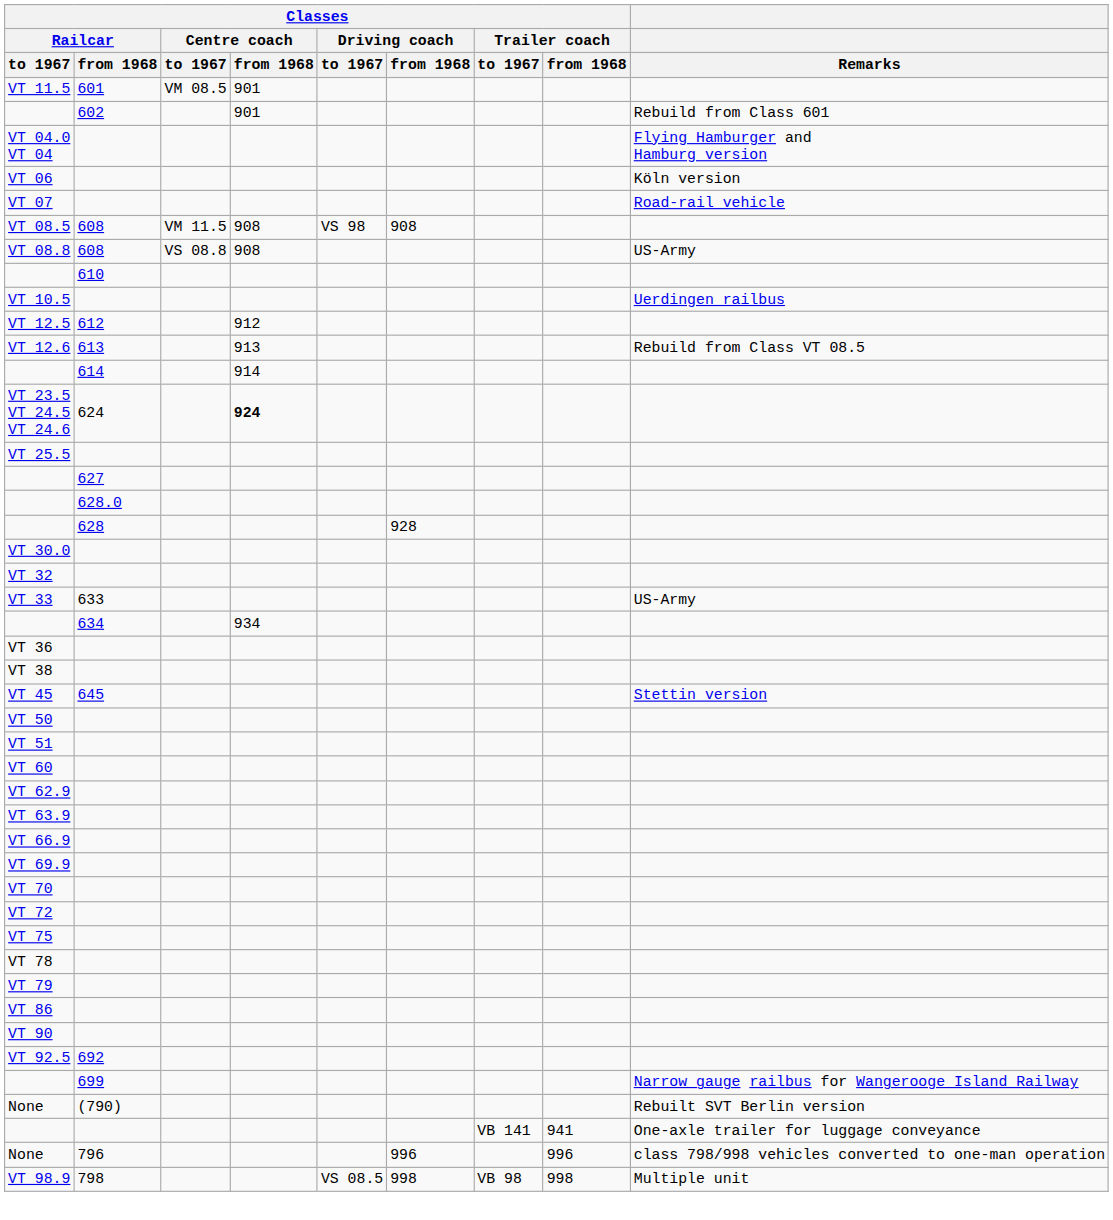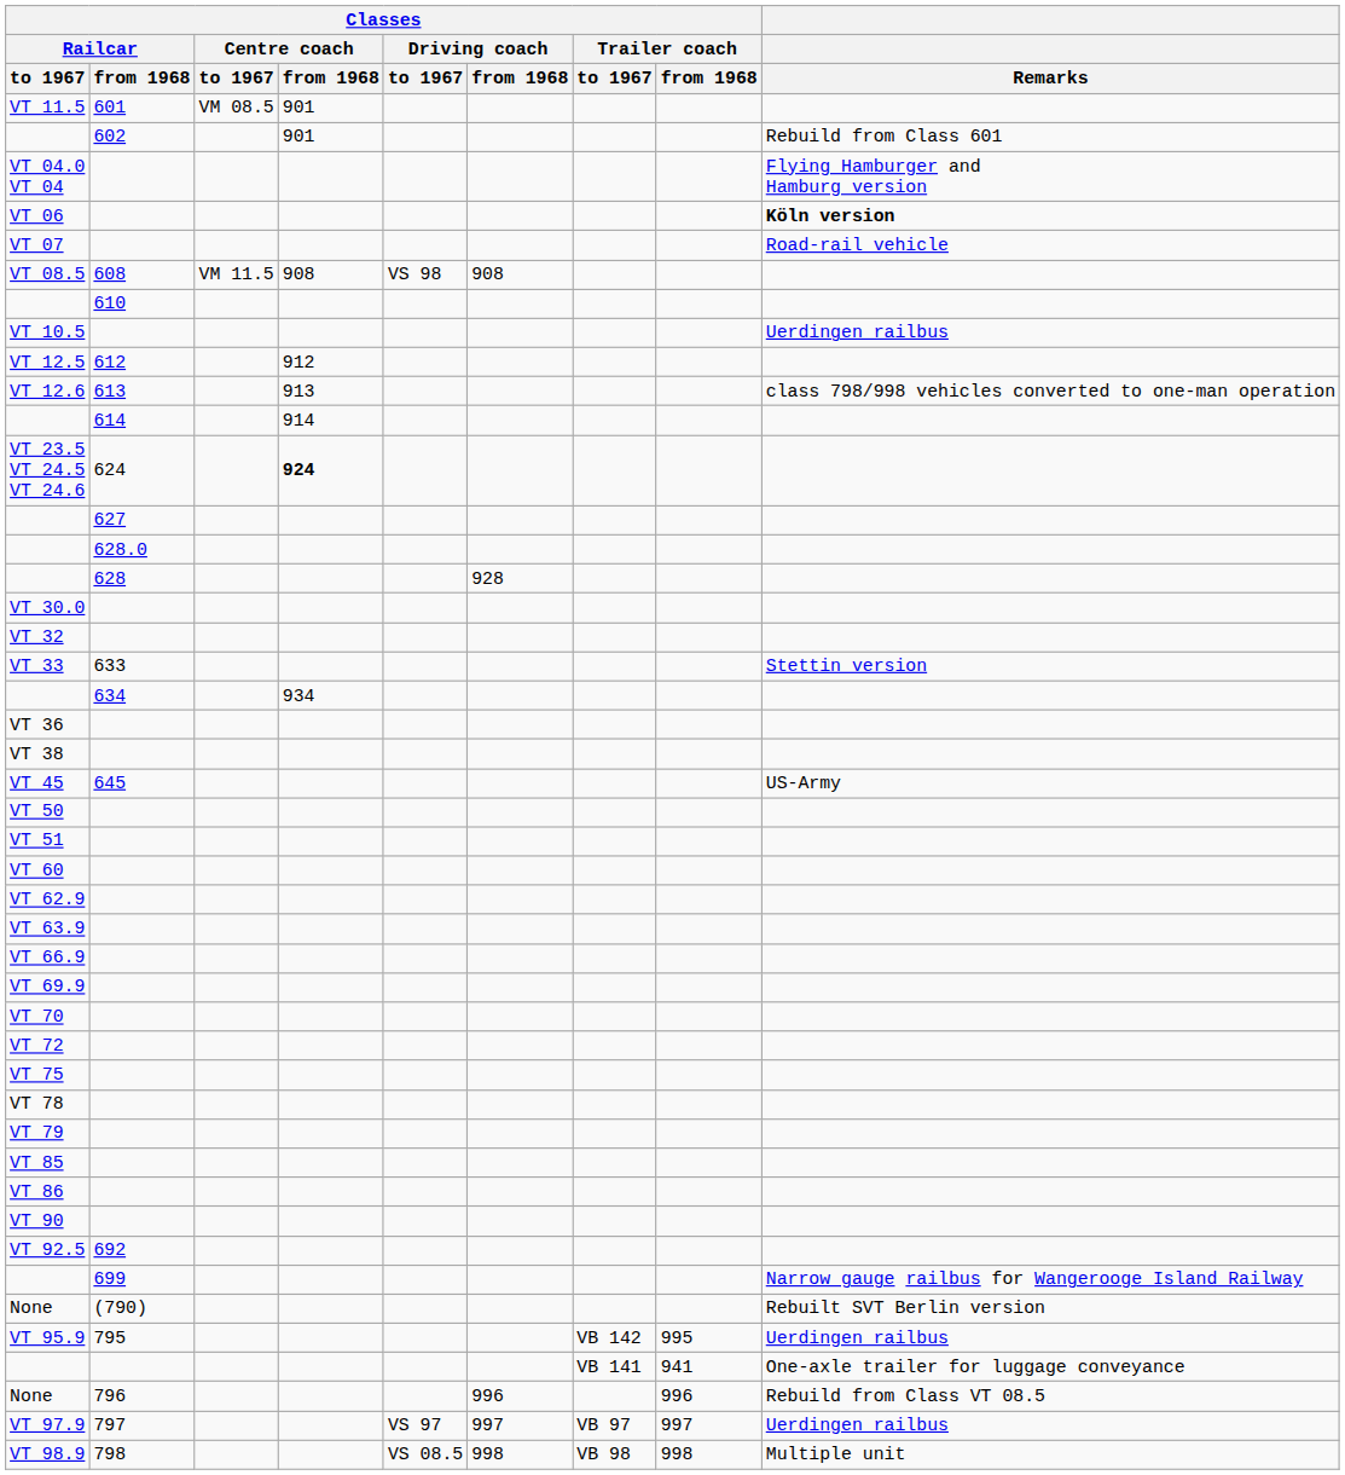VT 06 | Remarks: normal -> bold
- row: VT 08.8 | 608 | VS 08.8 | 908 | US-Army
VT 12.6 | Remarks: Rebuild from Class VT 08.5 -> class 798/998 vehicles converted to one-man operation
- row: VT 25.5
VT 33 | Remarks: US-Army -> Stettin version
VT 45 | Remarks: Stettin version -> US-Army
+ row: VT 85
+ row: VT 95.9 | 795 | VB 142 | 995 | Uerdingen railbus
None / 796 | Remarks: class 798/998 vehicles converted to one-man operation -> Rebuild from Class VT 08.5
+ row: VT 97.9 | 797 | VS 97 | 997 | VB 97 | 997 | Uerdingen railbus
